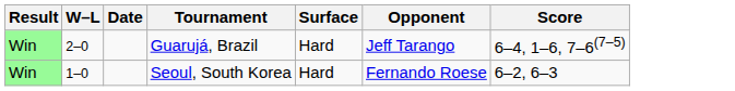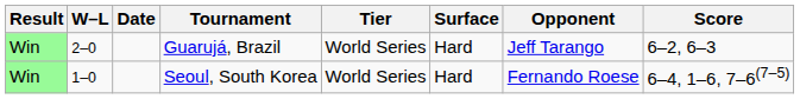+ column: Tier | World Series | World Series
Guarujá, Brazil | Score: 6–4, 1–6, 7–6(7–5) -> 6–2, 6–3
Seoul, South Korea | Score: 6–2, 6–3 -> 6–4, 1–6, 7–6(7–5)
